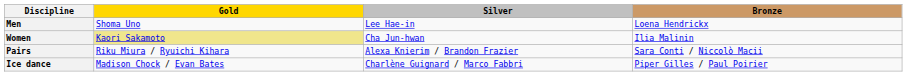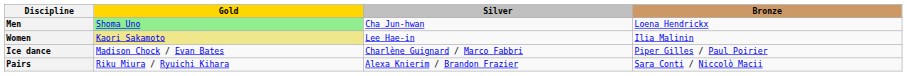Men | Gold: no background -> lightgreen background
Men | Silver: Lee Hae-in -> Cha Jun-hwan
Women | Silver: Cha Jun-hwan -> Lee Hae-in
rows swapped: Pairs <-> Ice dance
